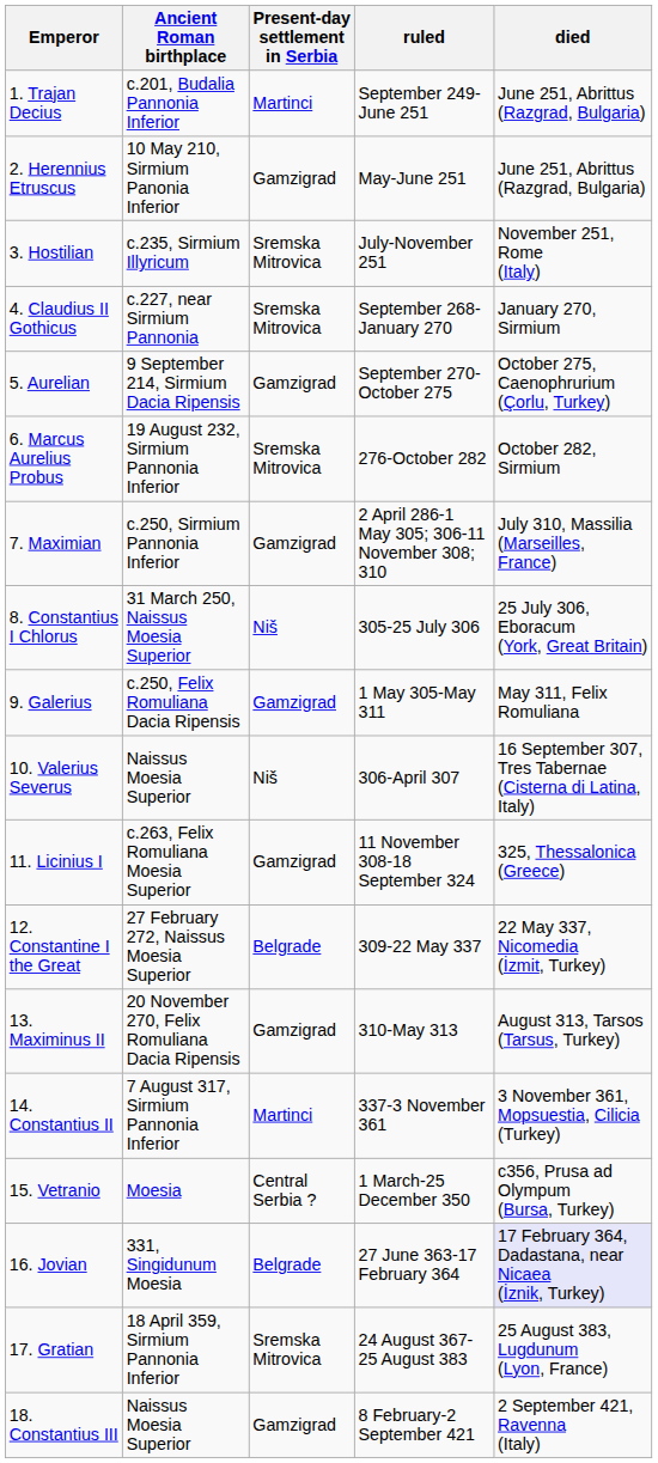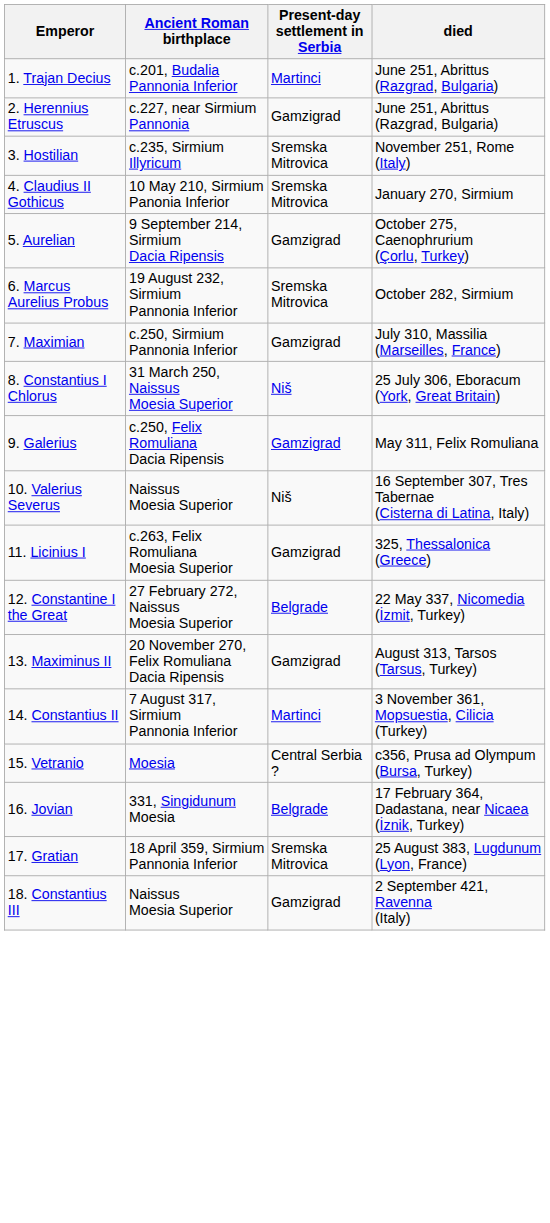- column: ruled | September 249-June 251 | May-June 251 | July-November 251 | September 268-January 270 | September 270-October 275 | 276-October 282 | 2 April 286-1 May 305; 306-11 November 308; 310 | 305-25 July 306 | 1 May 305-May 311 | 306-April 307 | 11 November 308-18 September 324 | 309-22 May 337 | 310-May 313 | 337-3 November 361 | 1 March-25 December 350 | 27 June 363-17 February 364 | 24 August 367-25 August 383 | 8 February-2 September 421
2. Herennius Etruscus | Ancient Roman birthplace: 10 May 210, Sirmium Panonia Inferior -> c.227, near Sirmium Pannonia
4. Claudius II Gothicus | Ancient Roman birthplace: c.227, near Sirmium Pannonia -> 10 May 210, Sirmium Panonia Inferior
16. Jovian | died: lavender background -> no background
